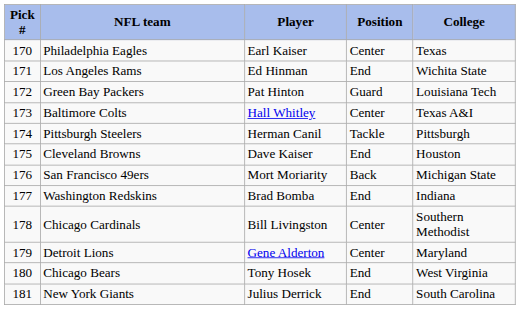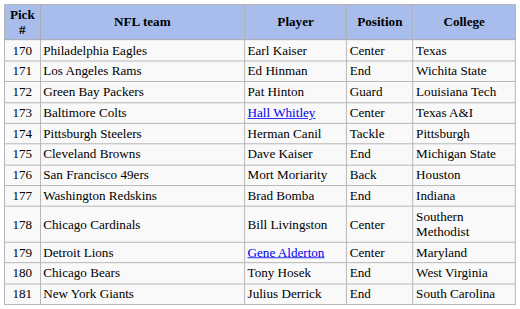Cleveland Browns | College: Houston -> Michigan State
San Francisco 49ers | College: Michigan State -> Houston
